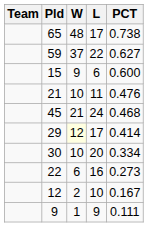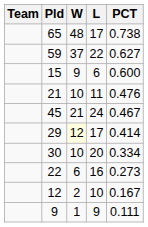45 | PCT: 0.468 -> 0.467
